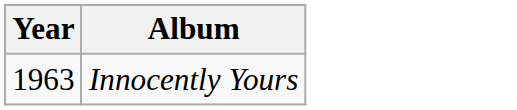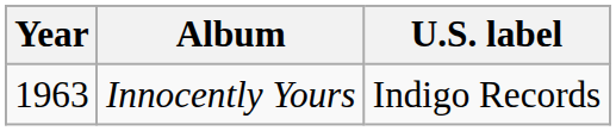+ column: U.S. label | Indigo Records
